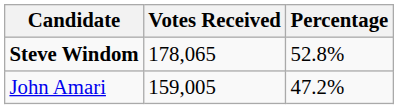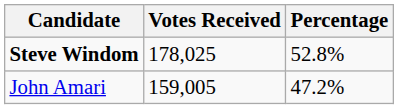Steve Windom | Votes Received: 178,065 -> 178,025
